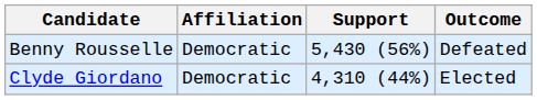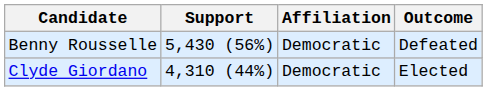columns swapped: Affiliation <-> Support
